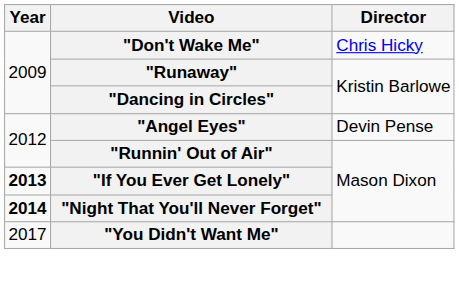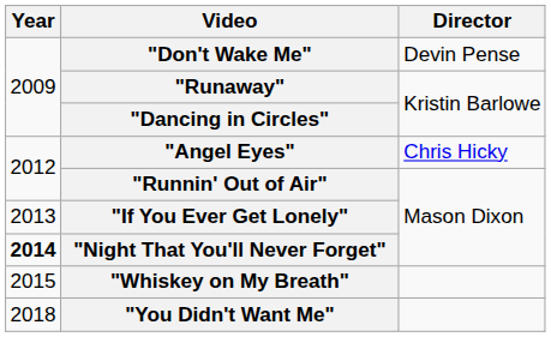"Don't Wake Me" | Director: Chris Hicky -> Devin Pense
"Angel Eyes" | Director: Devin Pense -> Chris Hicky
"If You Ever Get Lonely" | Year: bold -> normal
+ row: 2015 | "Whiskey on My Breath"
"You Didn't Want Me" | Year: 2017 -> 2018
